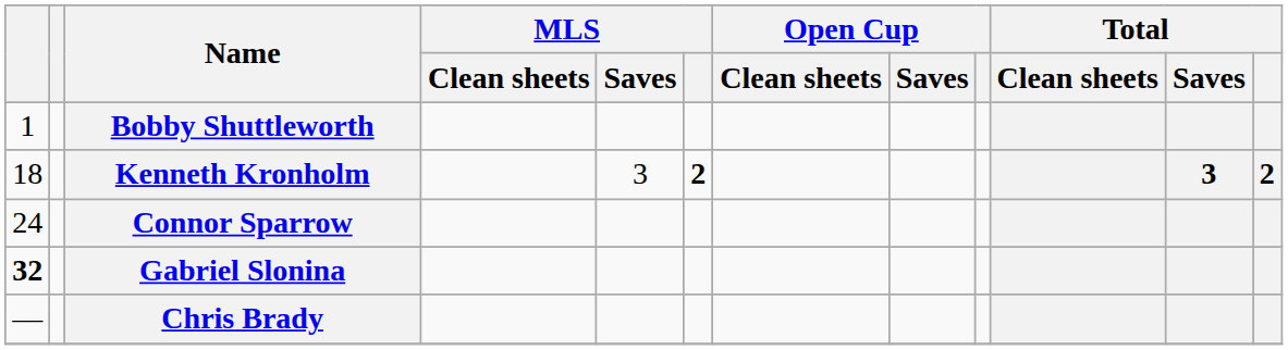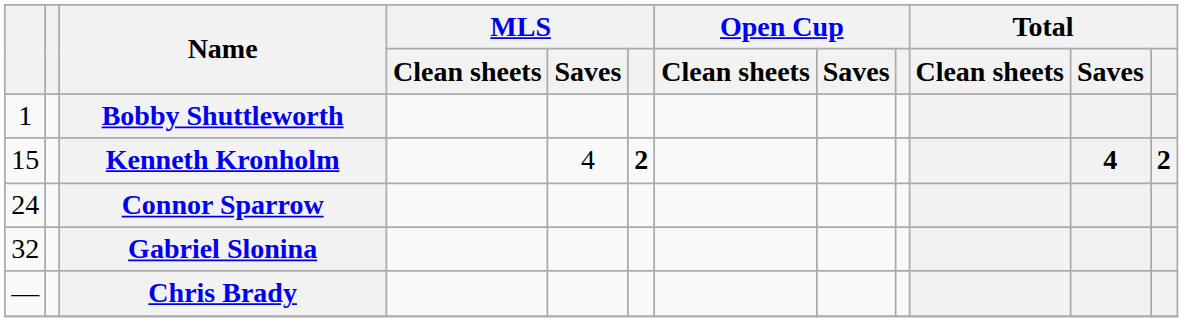Kenneth Kronholm | column 1: 18 -> 15
Kenneth Kronholm | MLS / Saves: 3 -> 4
Kenneth Kronholm | Total / Saves: 3 -> 4
Gabriel Slonina | column 1: bold -> normal
